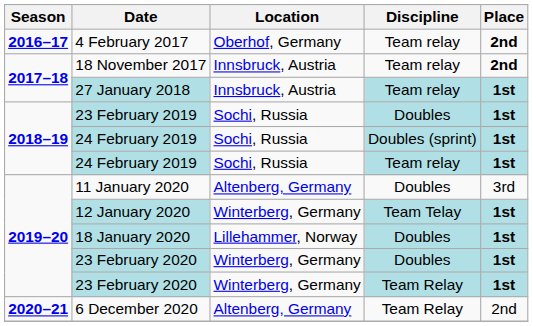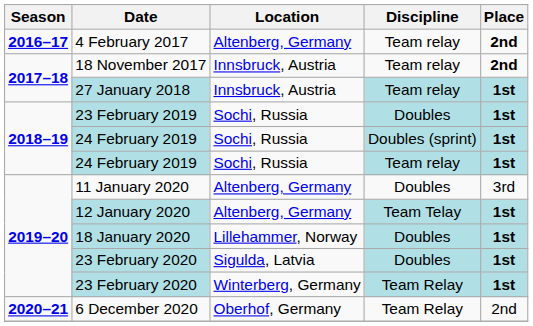4 February 2017 | Location: Oberhof, Germany -> Altenberg, Germany
12 January 2020 | Location: Winterberg, Germany -> Altenberg, Germany
23 February 2020 / Doubles | Location: Winterberg, Germany -> Sigulda, Latvia
6 December 2020 | Location: Altenberg, Germany -> Oberhof, Germany
